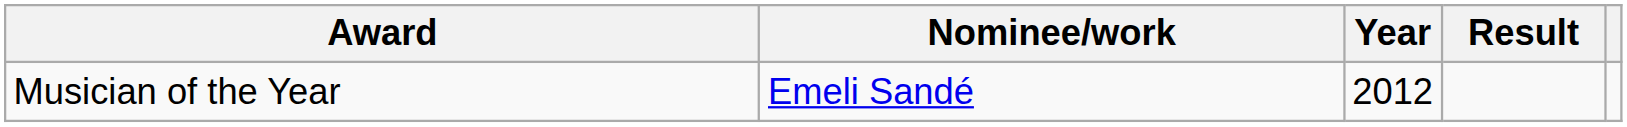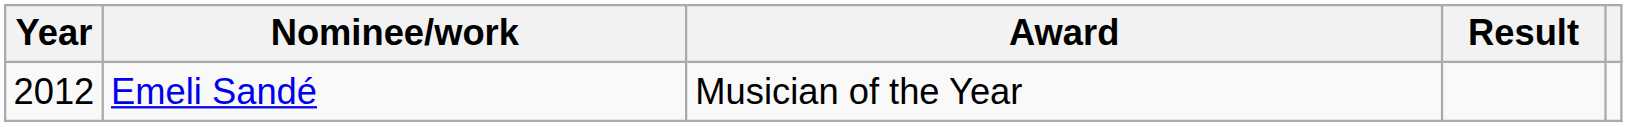columns swapped: Year <-> Award
